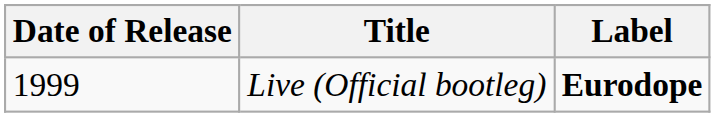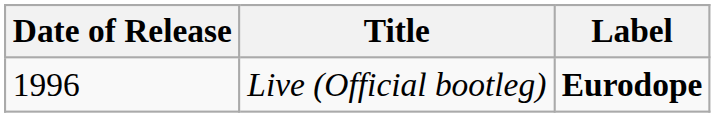Live (Official bootleg) | Date of Release: 1999 -> 1996
